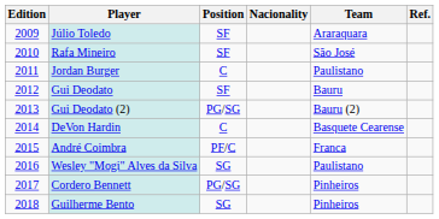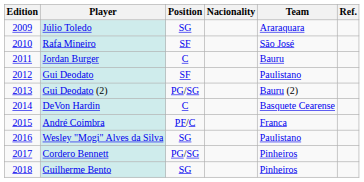Júlio Toledo | Position: SF -> SG
Jordan Burger | Team: Paulistano -> Bauru
Gui Deodato | Team: Bauru -> Paulistano
